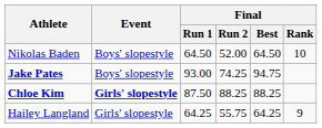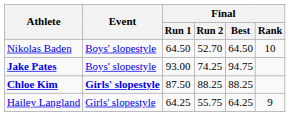Nikolas Baden | Final / Run 2: 52.00 -> 52.70
